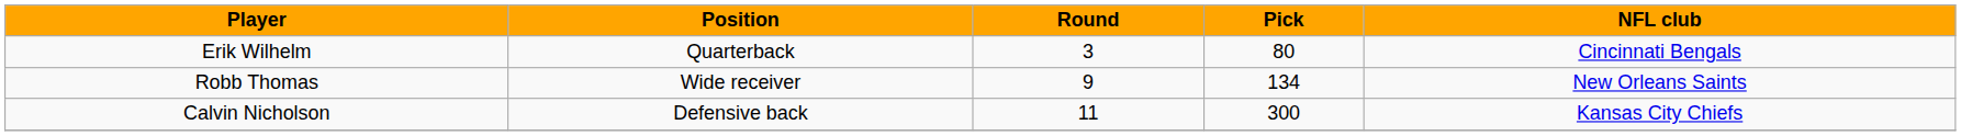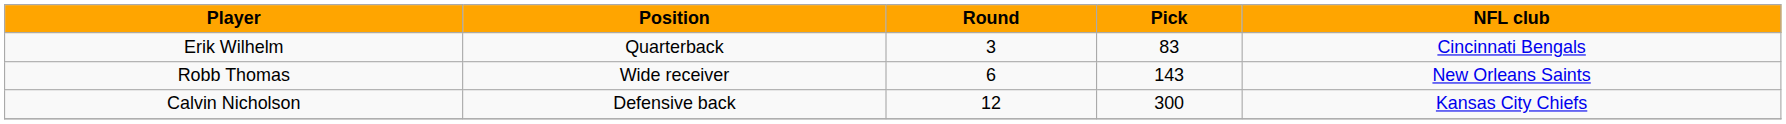Erik Wilhelm | Pick: 80 -> 83
Robb Thomas | Round: 9 -> 6
Robb Thomas | Pick: 134 -> 143
Calvin Nicholson | Round: 11 -> 12
